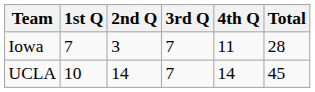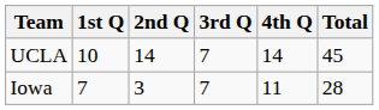rows swapped: UCLA <-> Iowa
